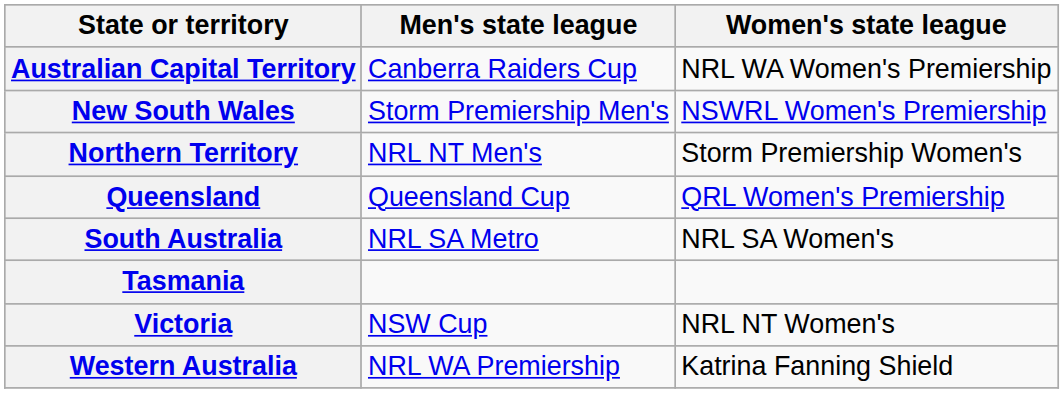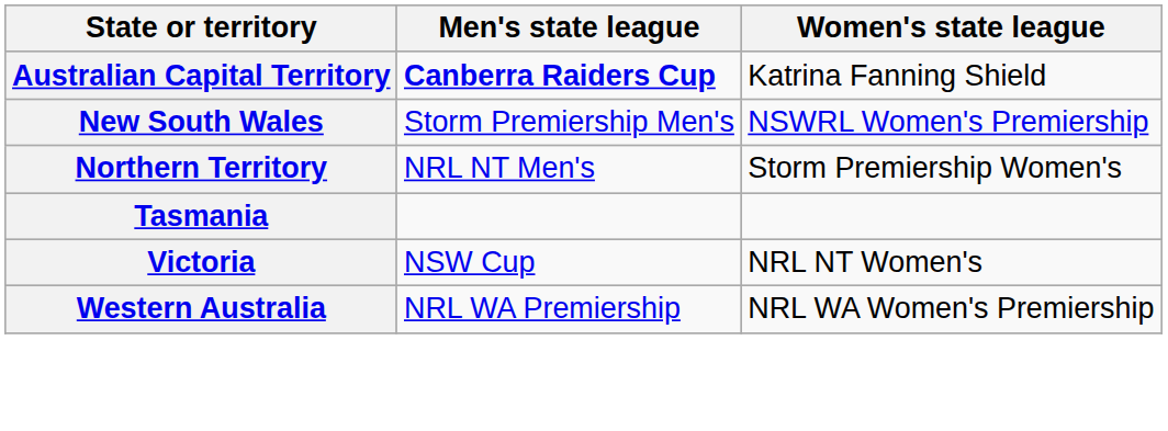Australian Capital Territory | Men's state league: normal -> bold
Australian Capital Territory | Women's state league: NRL WA Women's Premiership -> Katrina Fanning Shield
- row: Queensland | Queensland Cup | QRL Women's Premiership
- row: South Australia | NRL SA Metro | NRL SA Women's
Western Australia | Women's state league: Katrina Fanning Shield -> NRL WA Women's Premiership
